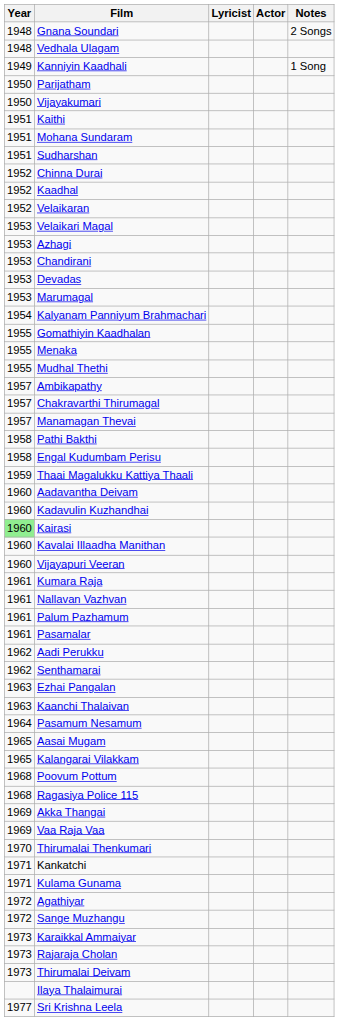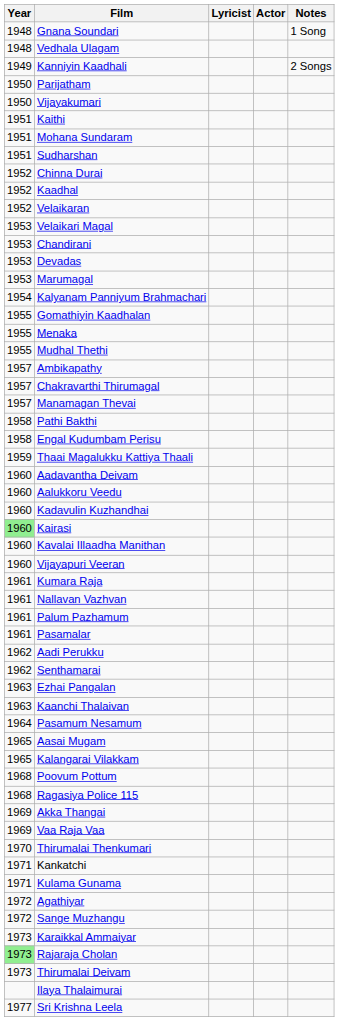Gnana Soundari | Notes: 2 Songs -> 1 Song
Kanniyin Kaadhali | Notes: 1 Song -> 2 Songs
- row: 1953 | Azhagi
+ row: 1960 | Aalukkoru Veedu
Rajaraja Cholan | Year: no background -> lightgreen background
